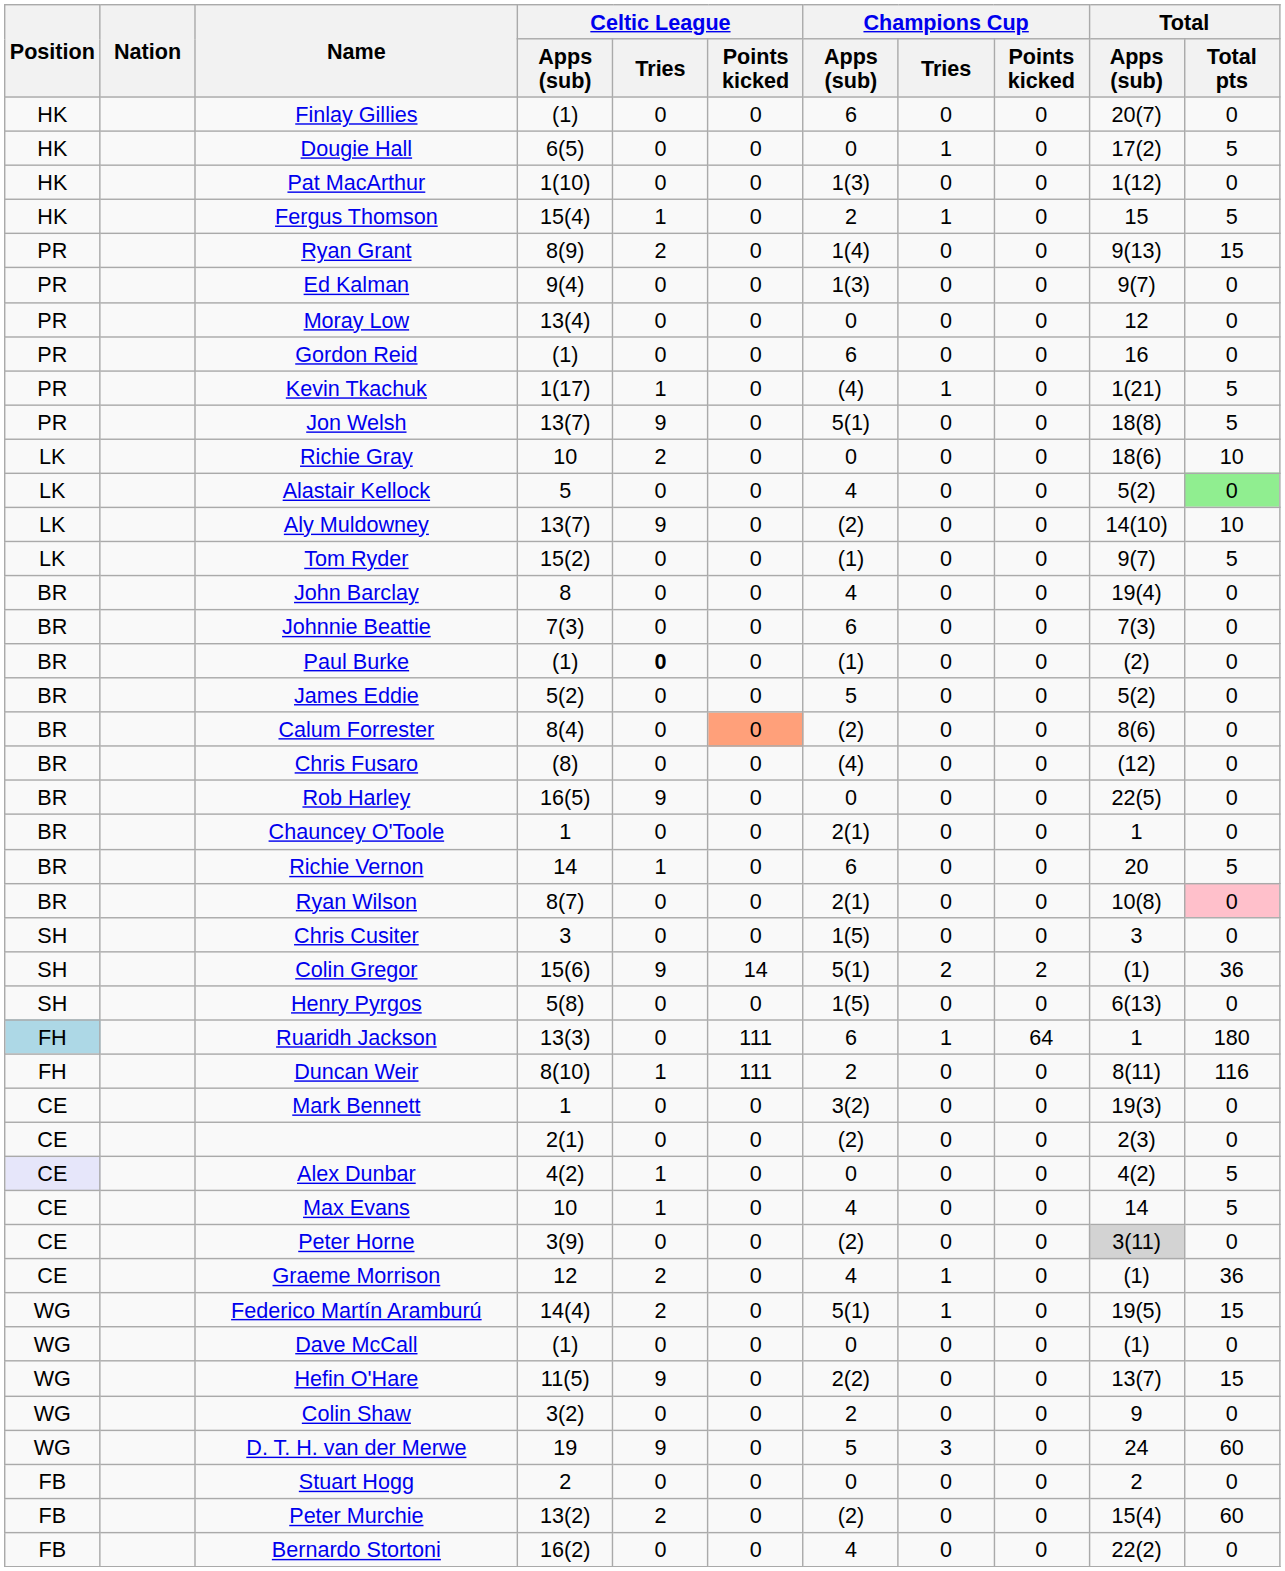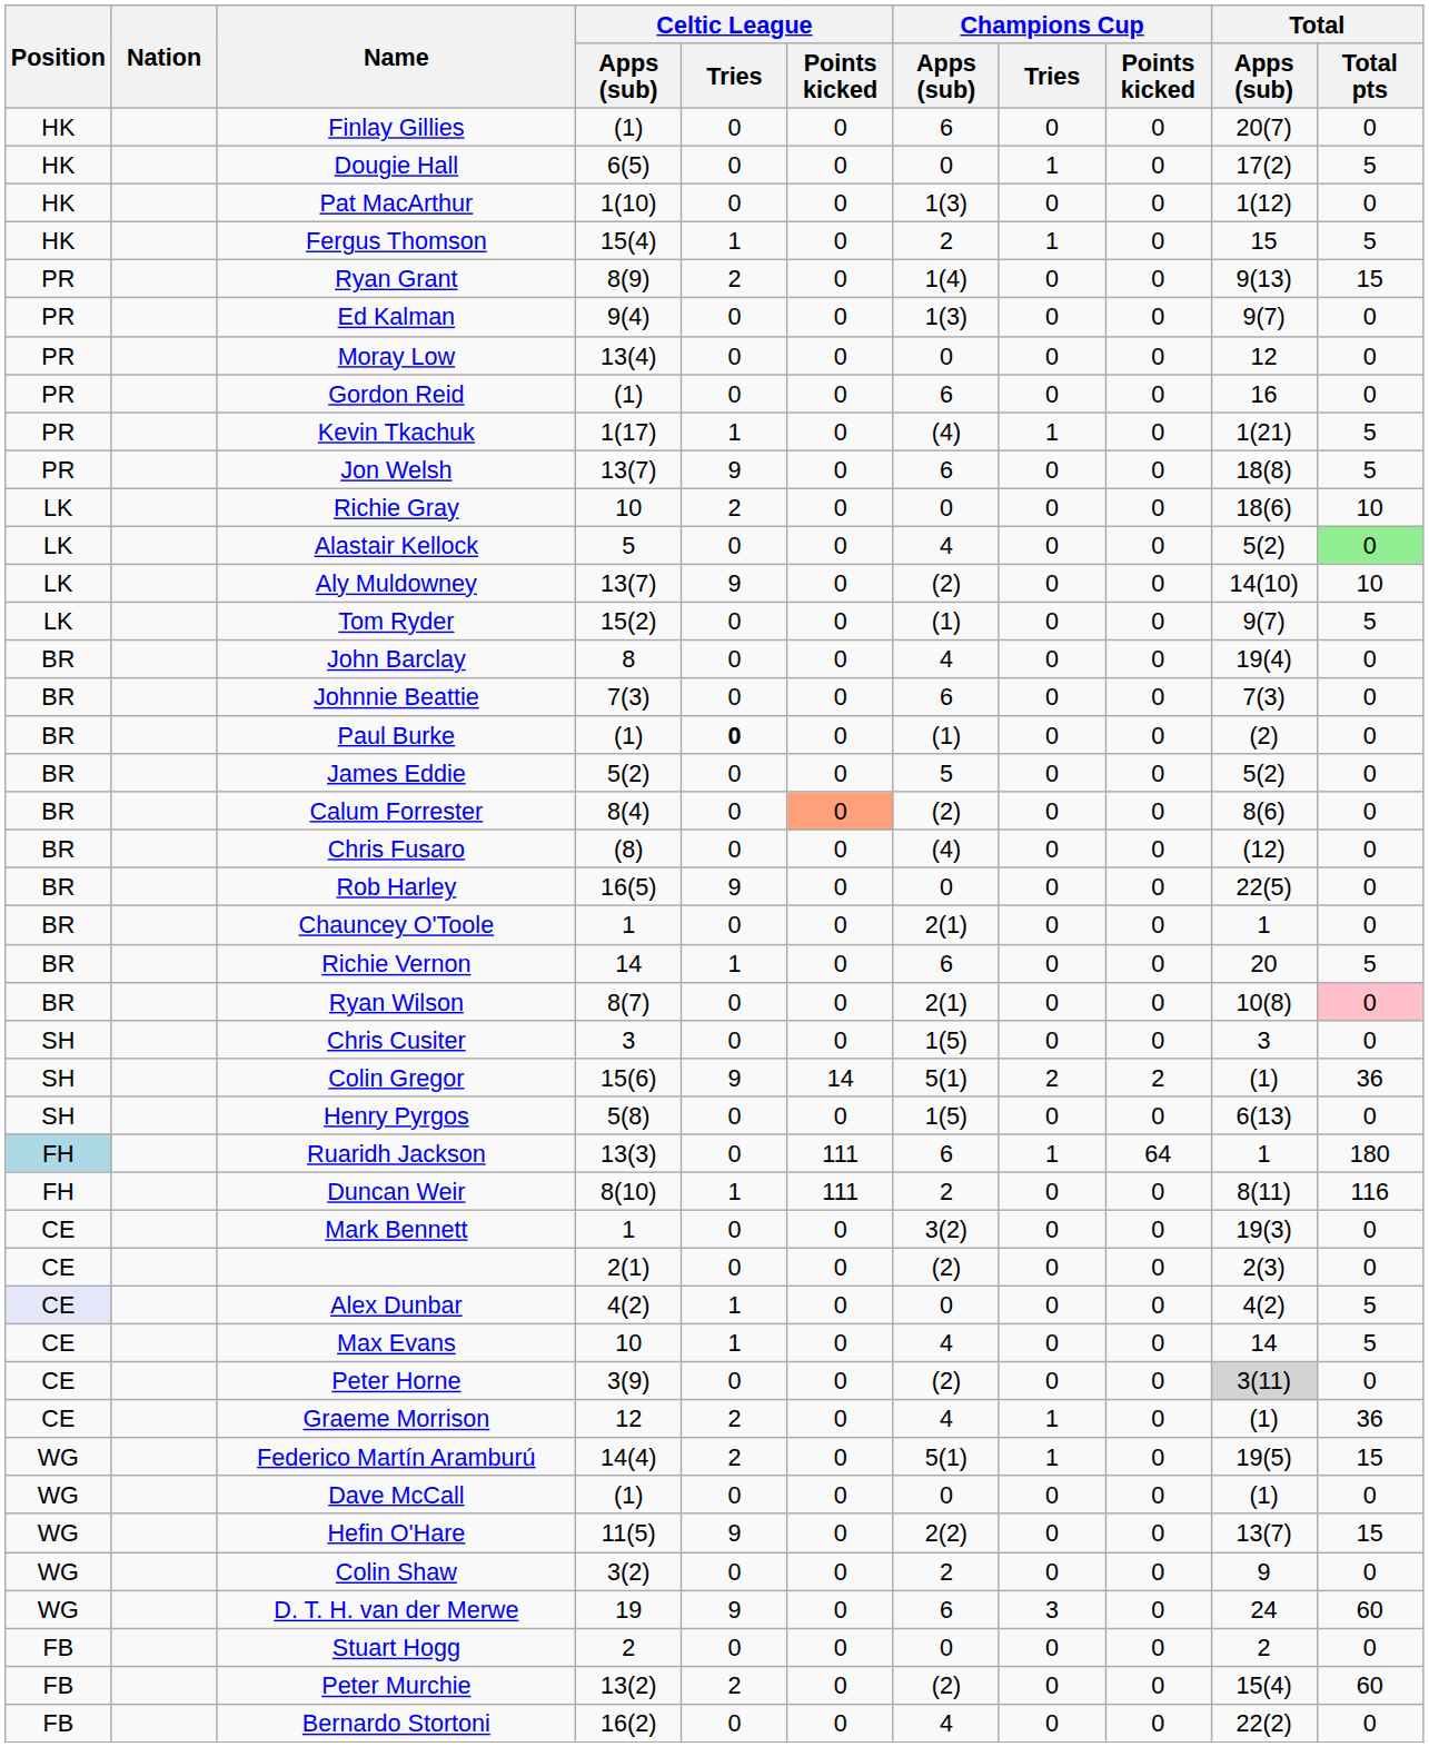Jon Welsh | Champions Cup / Apps (sub): 5(1) -> 6
D. T. H. van der Merwe | Champions Cup / Apps (sub): 5 -> 6
